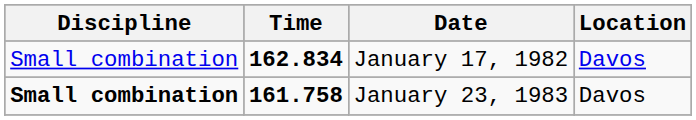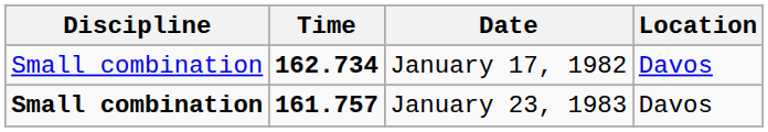January 17, 1982 | Time: 162.834 -> 162.734
January 23, 1983 | Time: 161.758 -> 161.757
